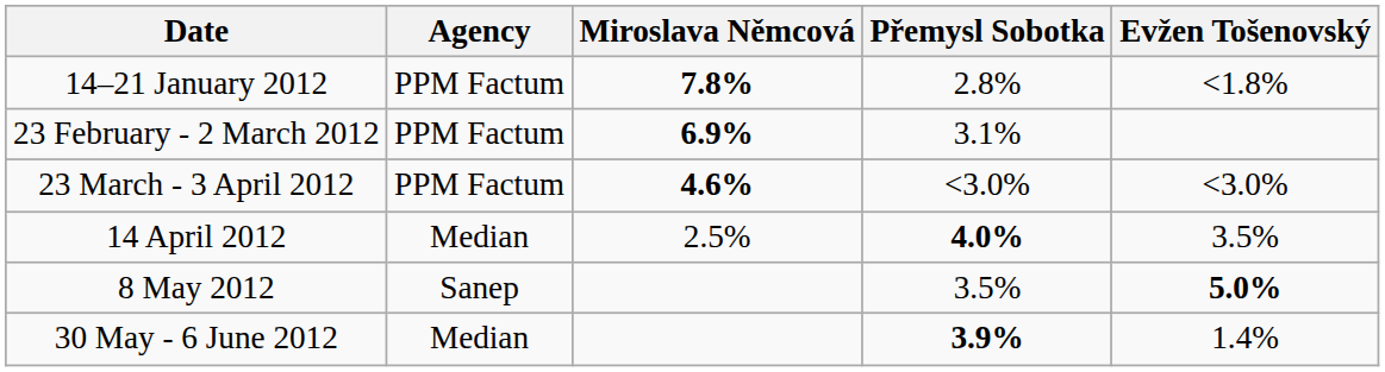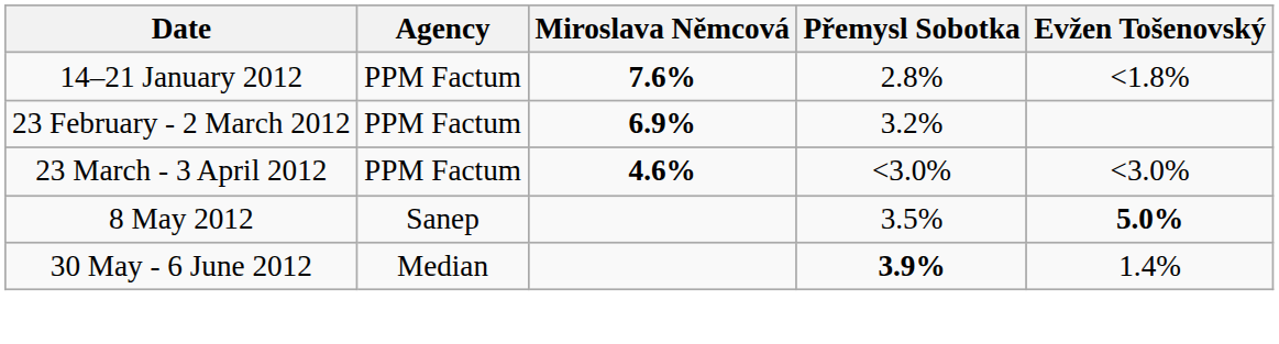14–21 January 2012 | Miroslava Němcová: 7.8% -> 7.6%
23 February - 2 March 2012 | Přemysl Sobotka: 3.1% -> 3.2%
- row: 14 April 2012 | Median | 2.5% | 4.0% | 3.5%
